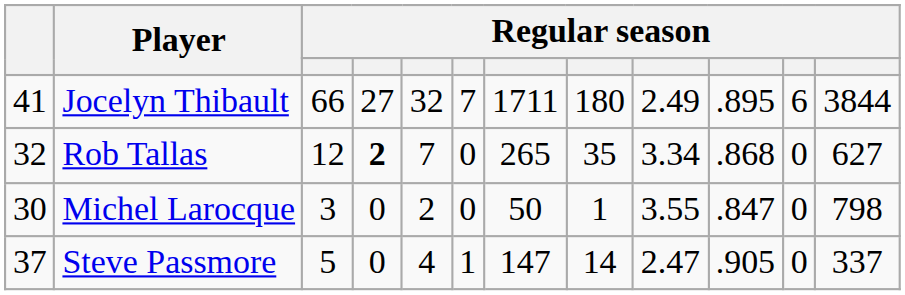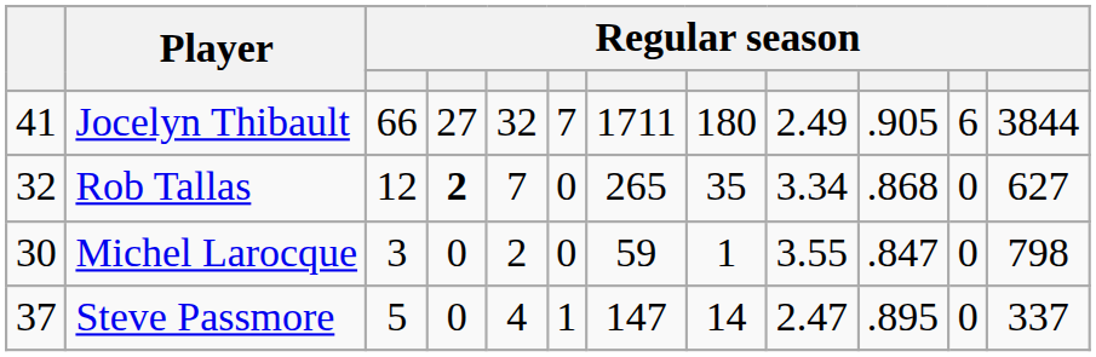Jocelyn Thibault | column 10: .895 -> .905
Michel Larocque | column 7: 50 -> 59
Steve Passmore | column 10: .905 -> .895
